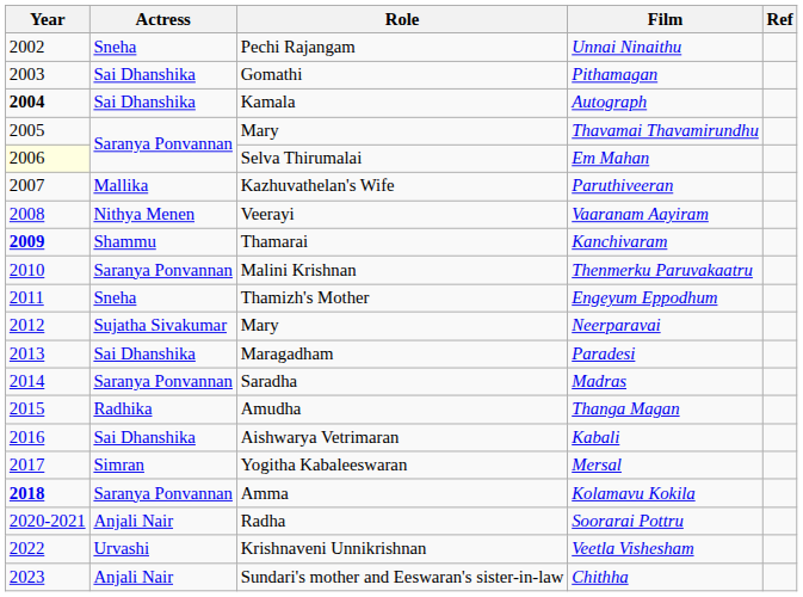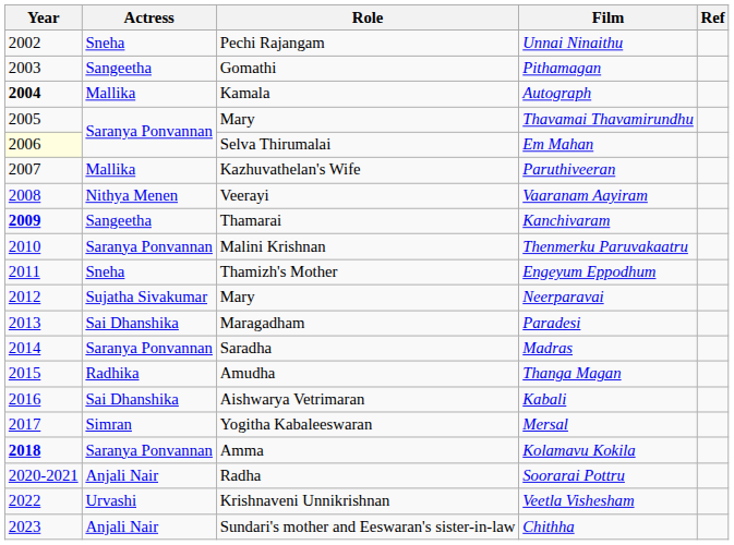Pithamagan | Actress: Sai Dhanshika -> Sangeetha
Autograph | Actress: Sai Dhanshika -> Mallika
Kanchivaram | Actress: Shammu -> Sangeetha
